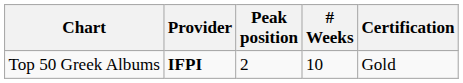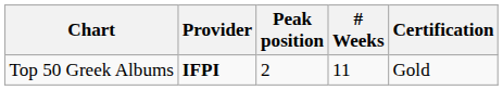Top 50 Greek Albums | # Weeks: 10 -> 11
